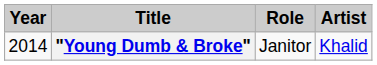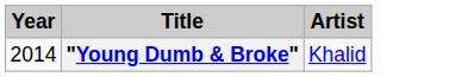- column: Role | Janitor
